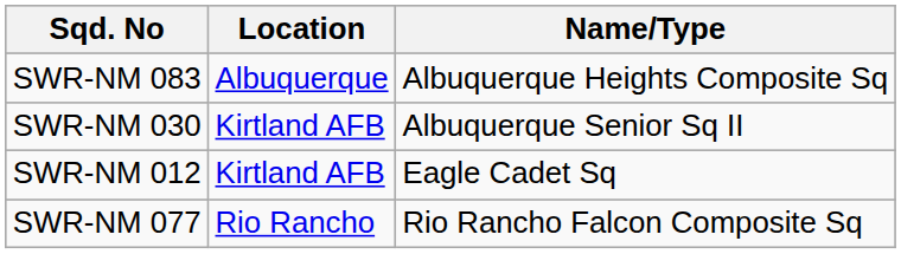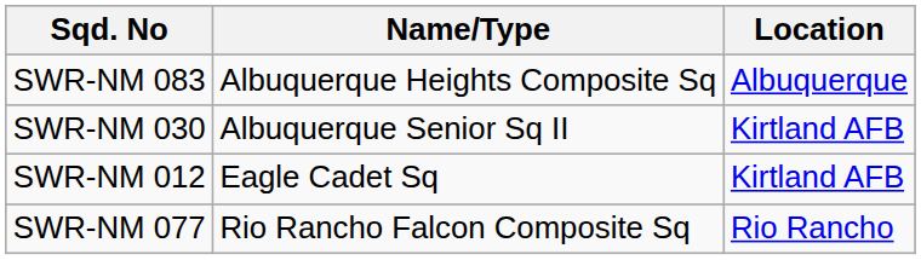columns swapped: Name/Type <-> Location
